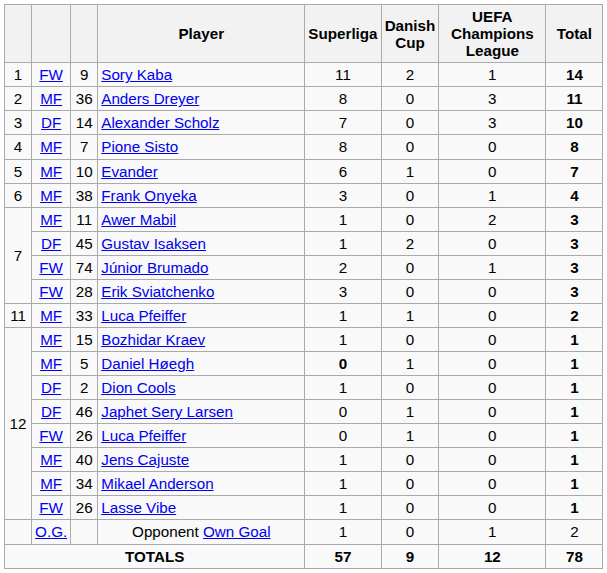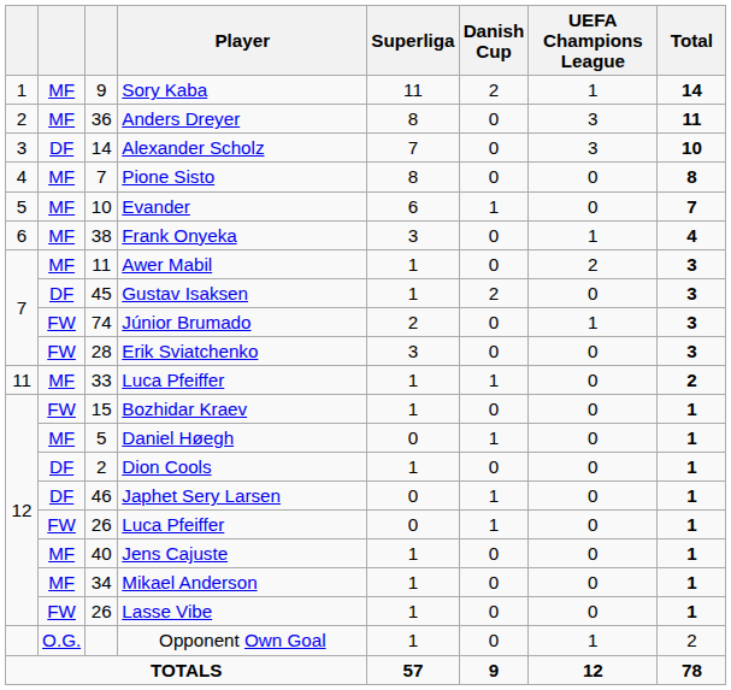Sory Kaba | column 2: FW -> MF
Bozhidar Kraev | column 2: MF -> FW
Daniel Høegh | Superliga: bold -> normal
